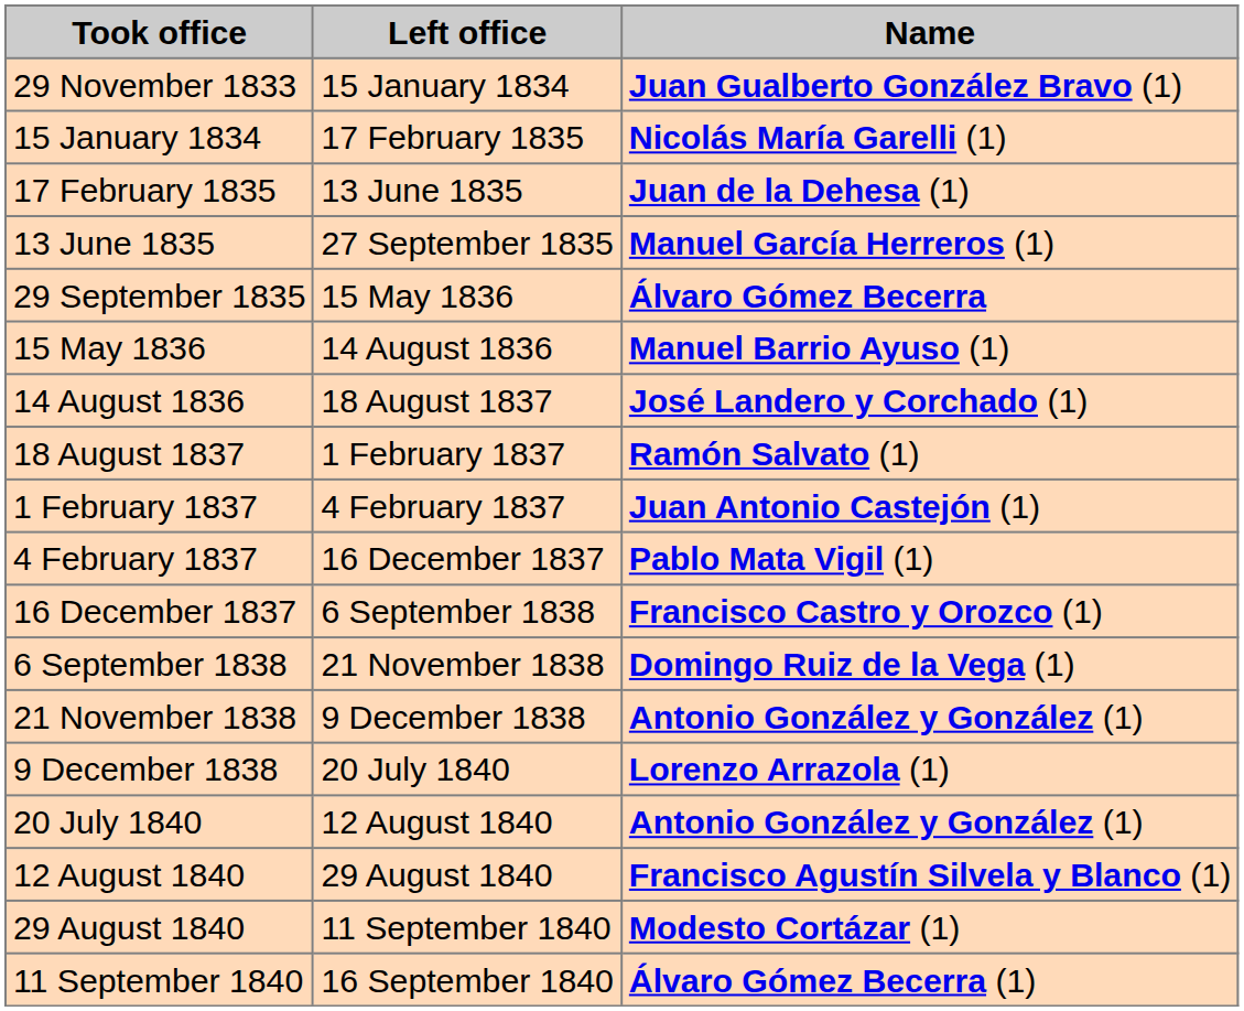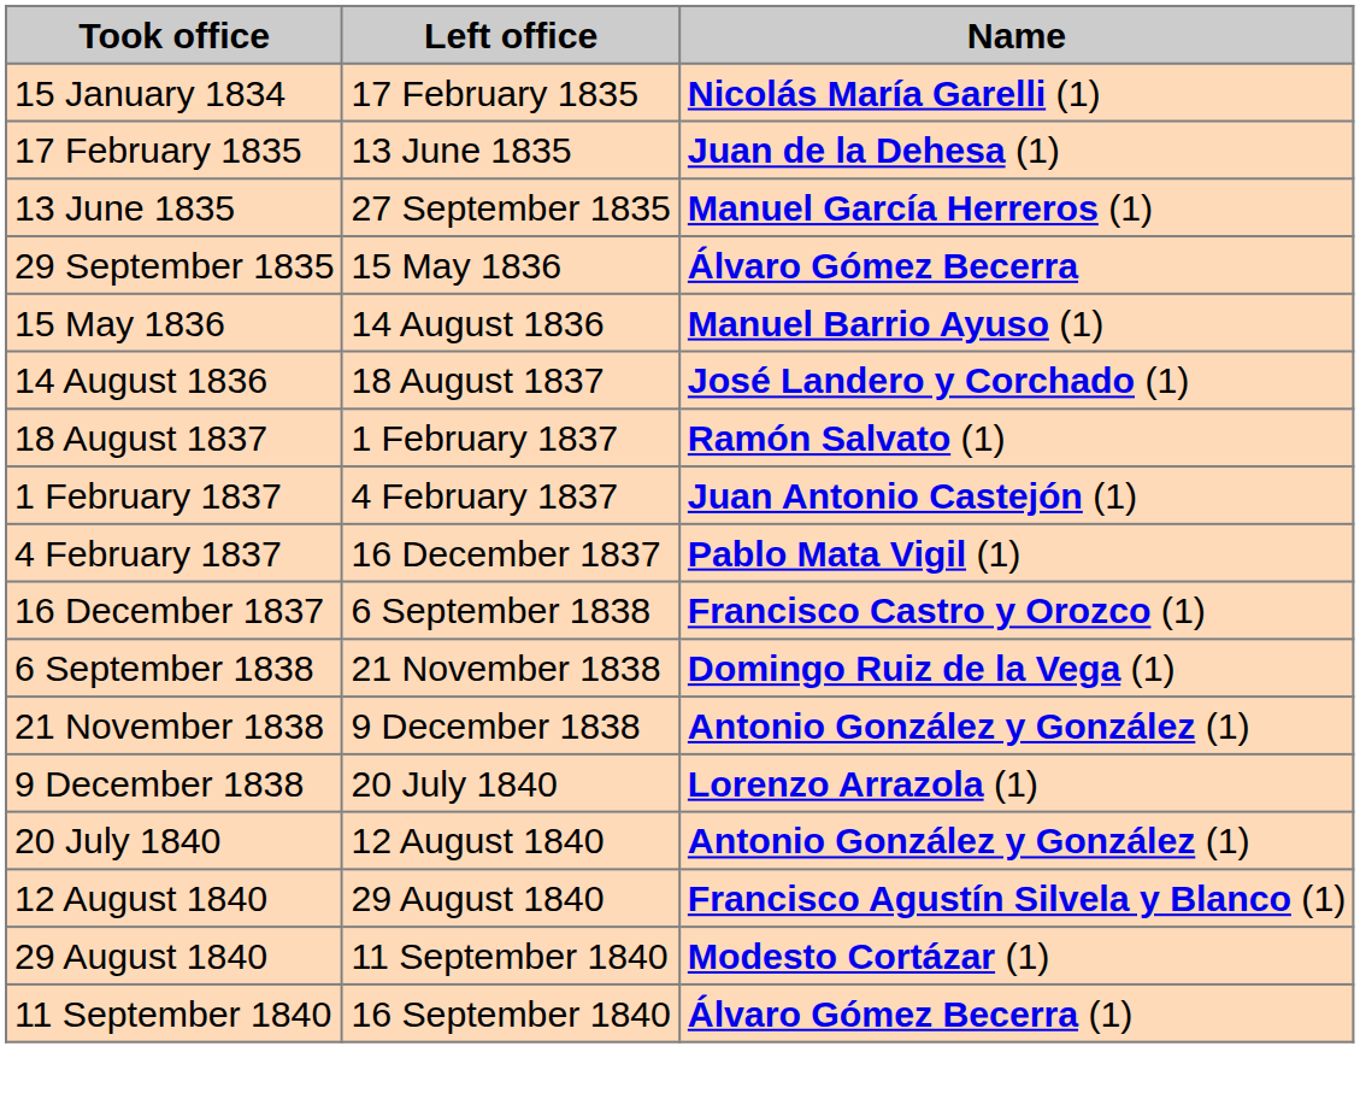- row: 29 November 1833 | 15 January 1834 | Juan Gualberto González Bravo (1)
